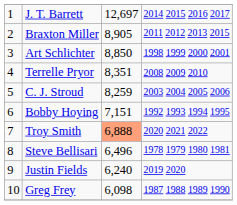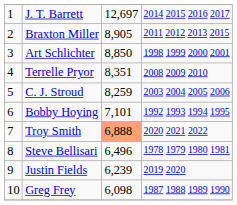Bobby Hoying | column 3: 7,151 -> 7,101
Justin Fields | column 3: 6,240 -> 6,239
